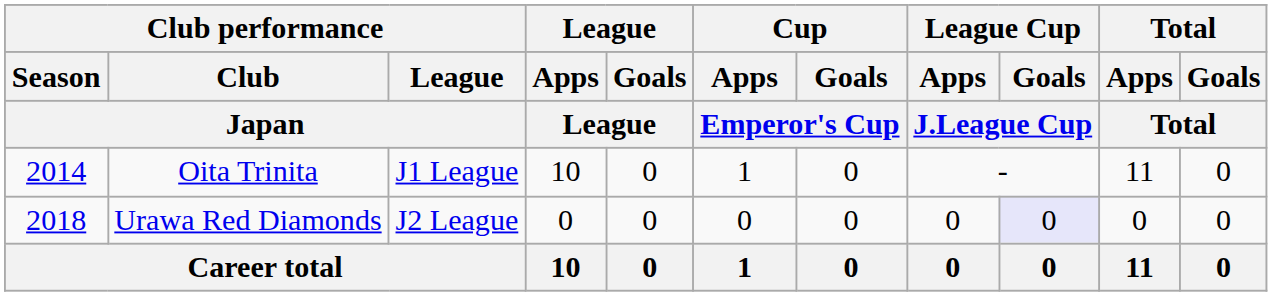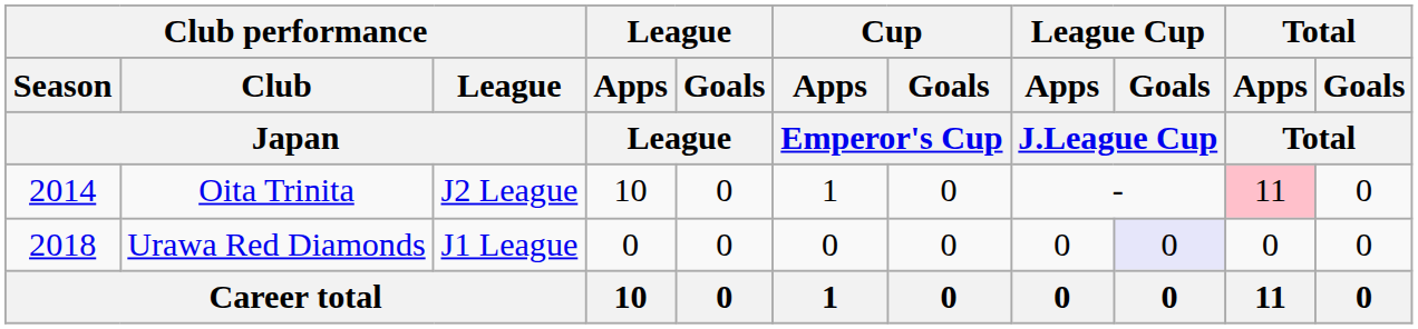Oita Trinita | Club performance / League / Japan: J1 League -> J2 League
Oita Trinita | Total / Apps / Total: no background -> pink background
Urawa Red Diamonds | Club performance / League / Japan: J2 League -> J1 League
